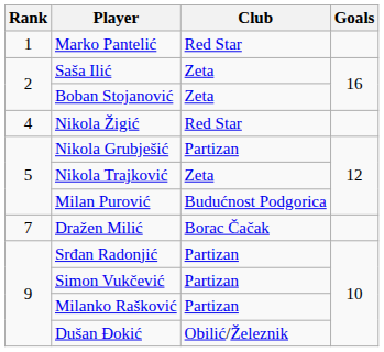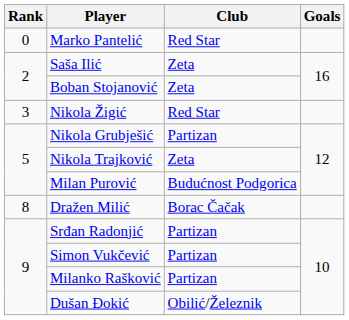Marko Pantelić | Rank: 1 -> 0
Nikola Žigić | Rank: 4 -> 3
Dražen Milić | Rank: 7 -> 8
